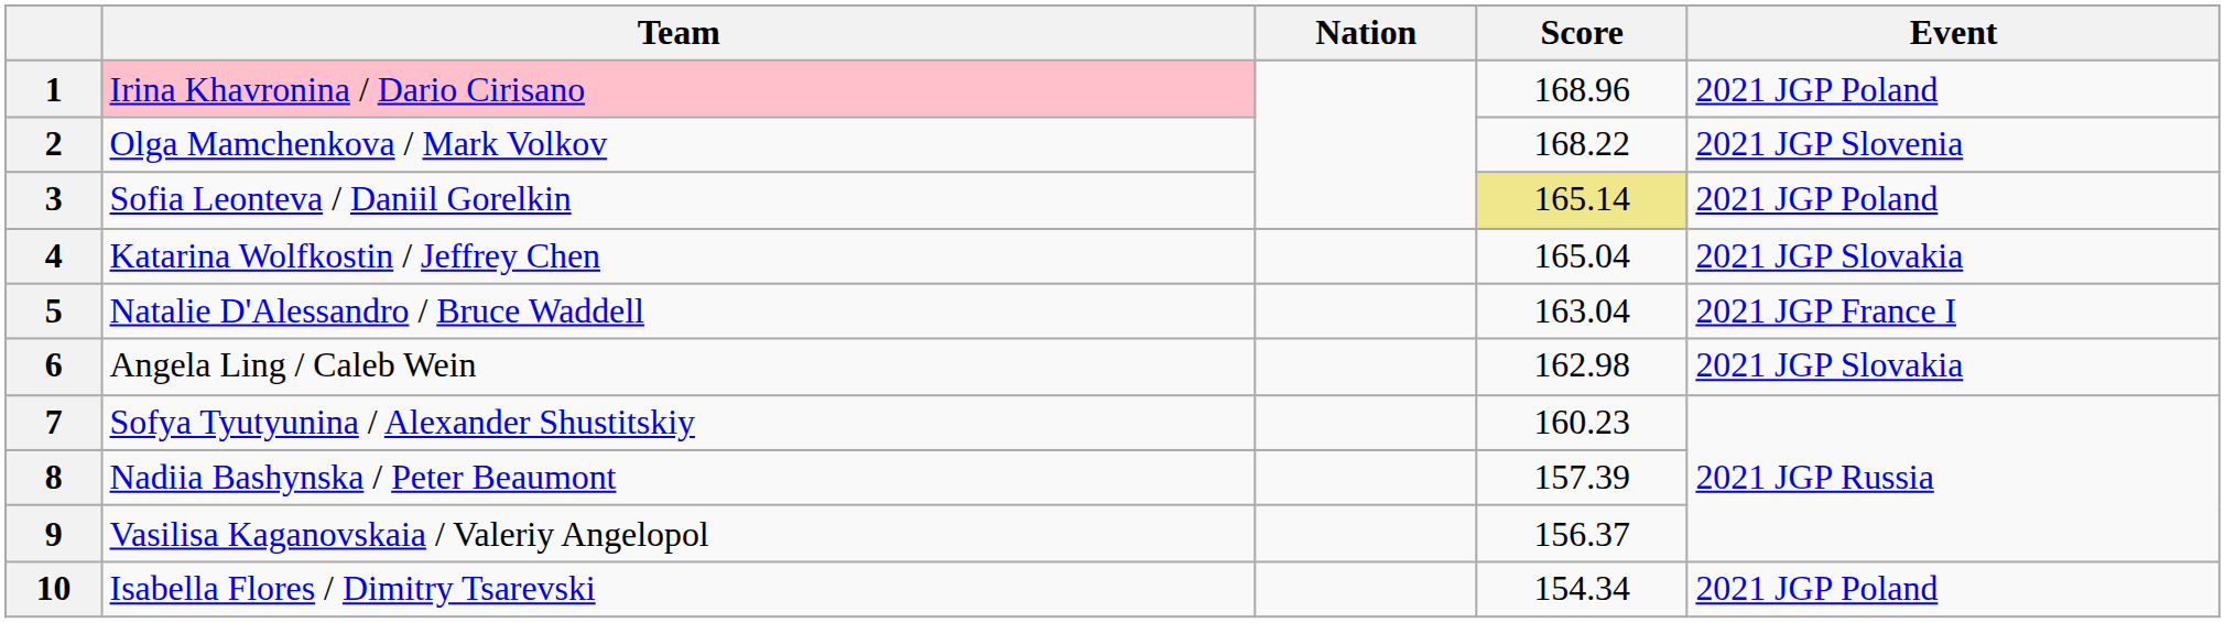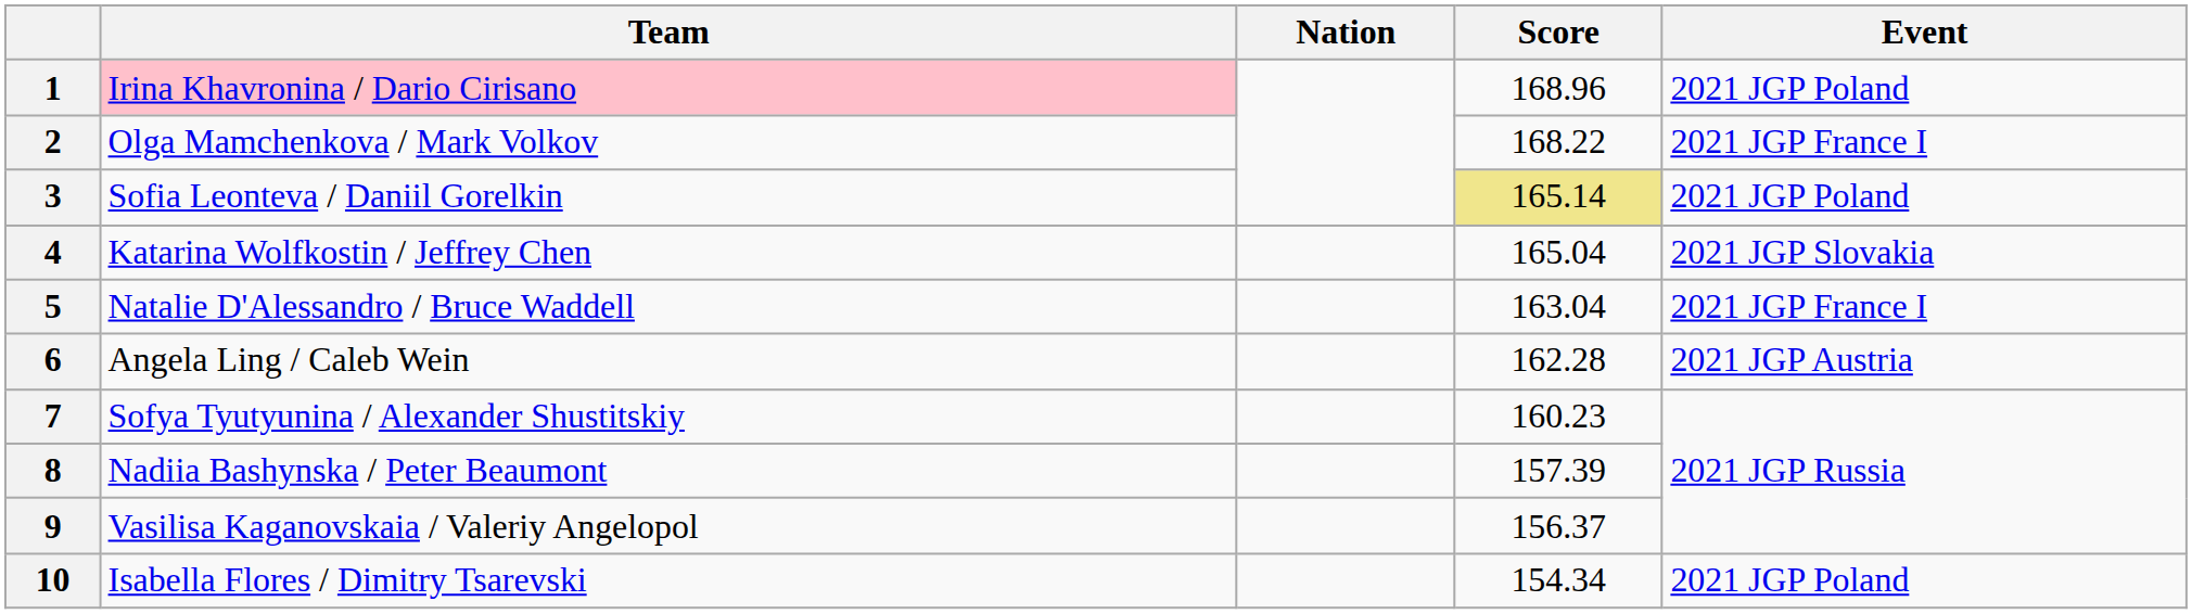2 | Event: 2021 JGP Slovenia -> 2021 JGP France I
6 | Score: 162.98 -> 162.28
6 | Event: 2021 JGP Slovakia -> 2021 JGP Austria
